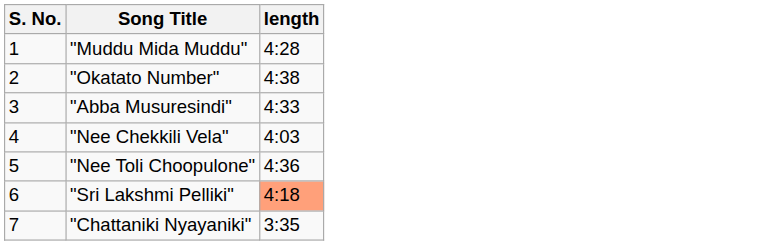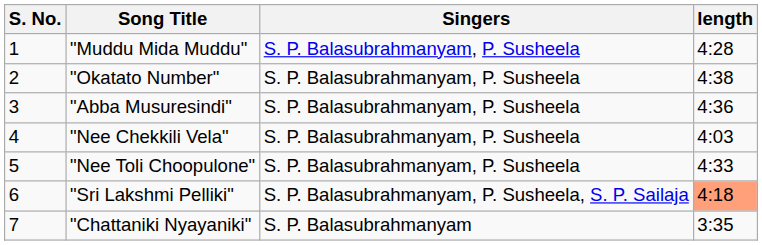+ column: Singers | S. P. Balasubrahmanyam, P. Susheela | S. P. Balasubrahmanyam, P. Susheela | S. P. Balasubrahmanyam, P. Susheela | S. P. Balasubrahmanyam, P. Susheela | S. P. Balasubrahmanyam, P. Susheela | S. P. Balasubrahmanyam, P. Susheela, S. P. Sailaja | S. P. Balasubrahmanyam
"Abba Musuresindi" | length: 4:33 -> 4:36
"Nee Toli Choopulone" | length: 4:36 -> 4:33
